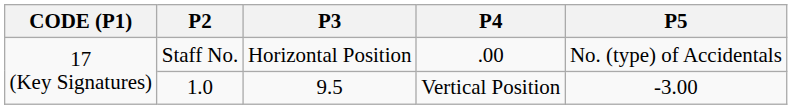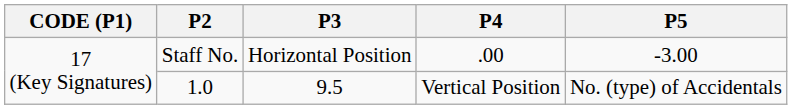Staff No. | P5: No. (type) of Accidentals -> -3.00
1.0 | P5: -3.00 -> No. (type) of Accidentals
